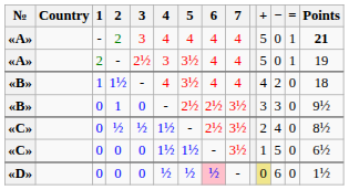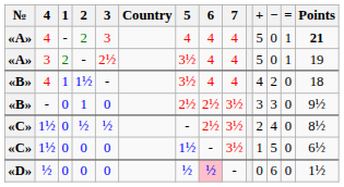columns swapped: Country <-> 4
«D» / 0 | +: khaki background -> no background
